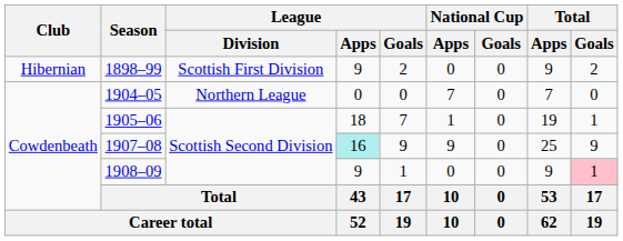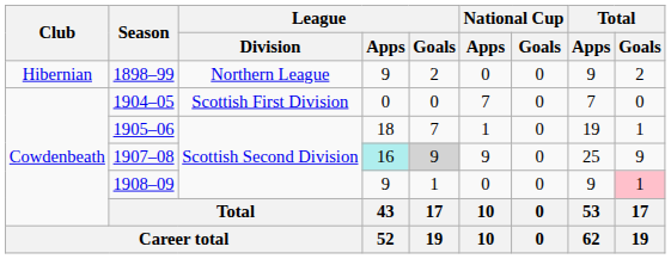1898–99 | League / Division: Scottish First Division -> Northern League
1904–05 | League / Division: Northern League -> Scottish First Division
1907–08 | League / Goals: no background -> lightgrey background
